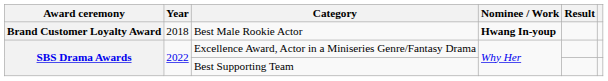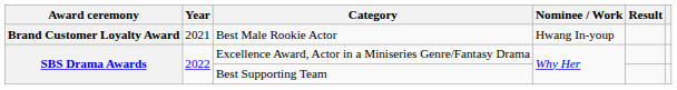Best Male Rookie Actor | Year: 2018 -> 2021
Best Male Rookie Actor | Nominee / Work: bold -> normal
